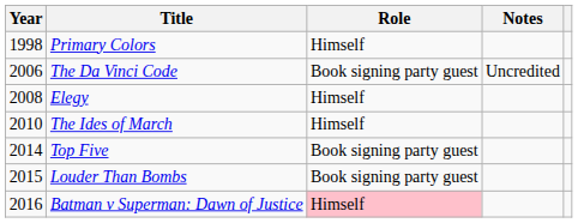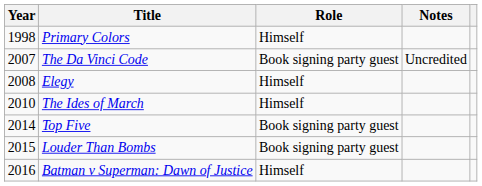The Da Vinci Code | Year: 2006 -> 2007
Batman v Superman: Dawn of Justice | Role: pink background -> no background
